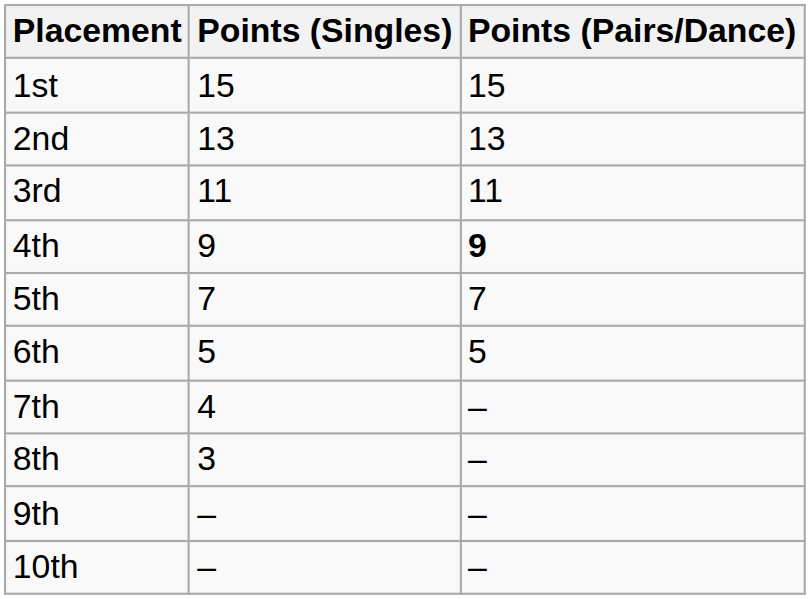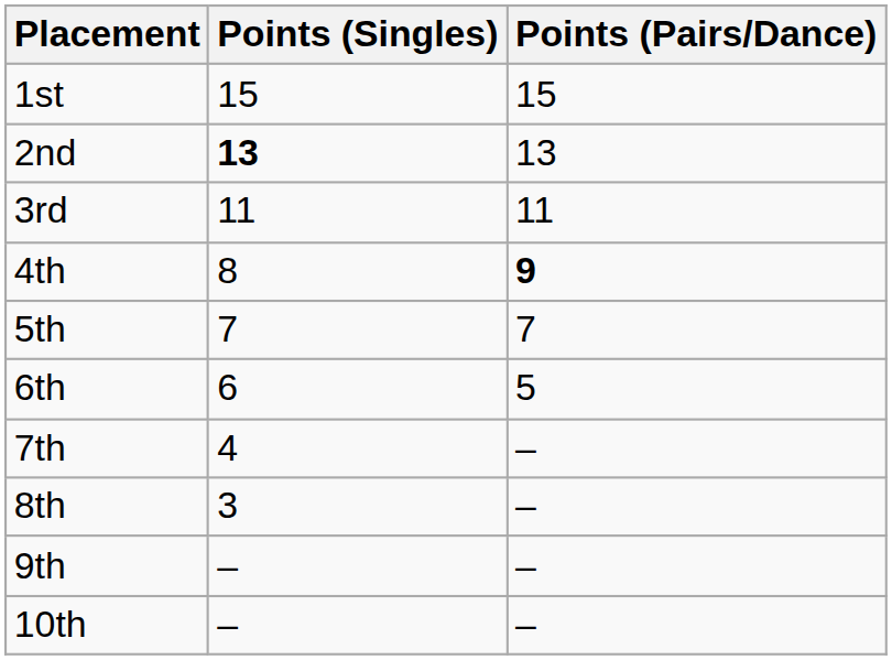2nd | Points (Singles): normal -> bold
4th | Points (Singles): 9 -> 8
6th | Points (Singles): 5 -> 6
